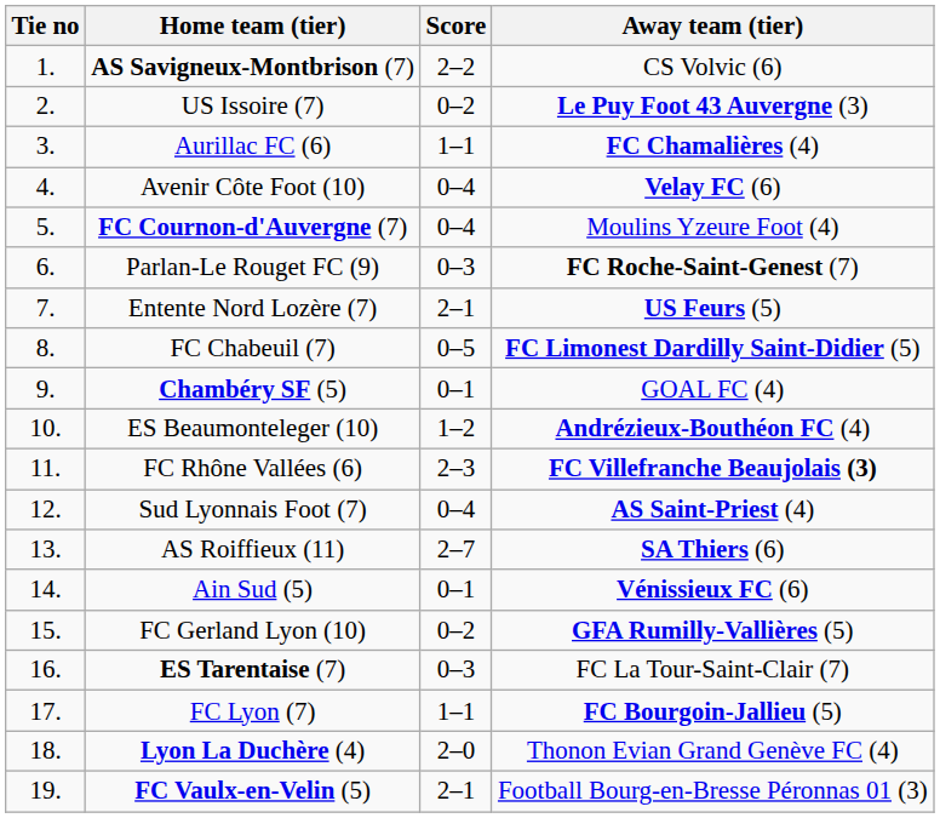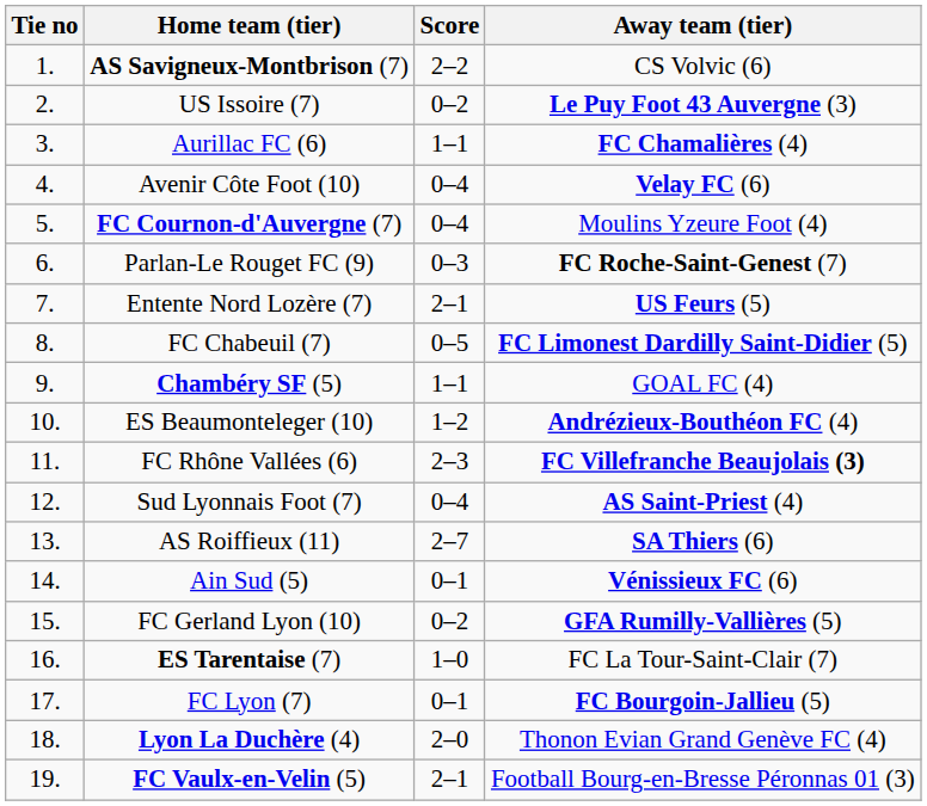Chambéry SF (5) | Score: 0–1 -> 1–1
ES Tarentaise (7) | Score: 0–3 -> 1–0
FC Lyon (7) | Score: 1–1 -> 0–1
